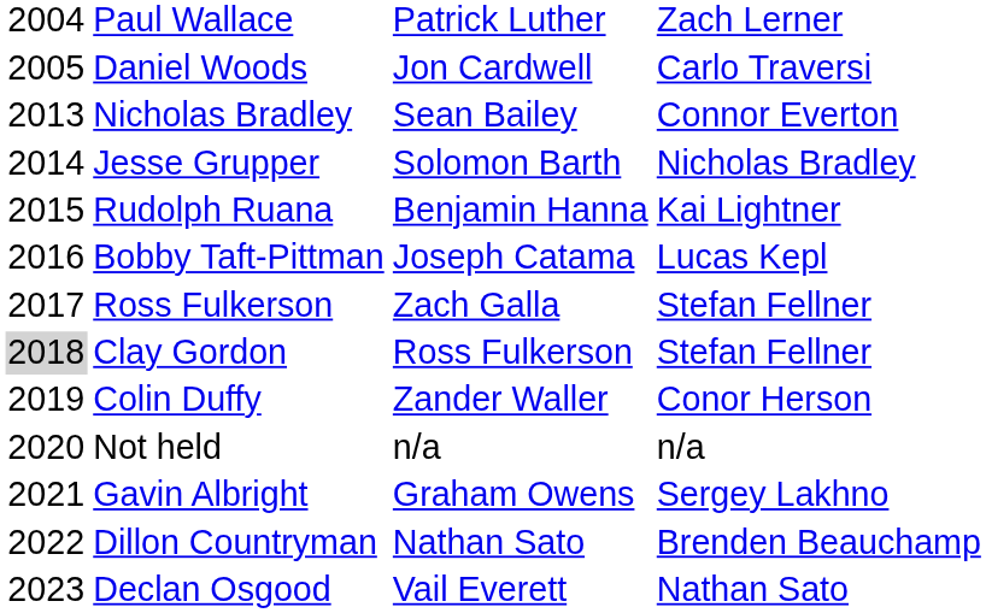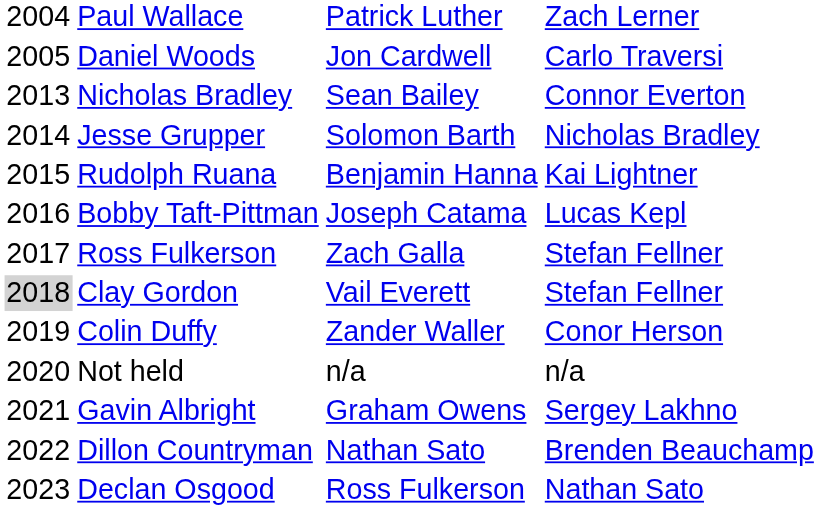Clay Gordon | column 3: Ross Fulkerson -> Vail Everett
Declan Osgood | column 3: Vail Everett -> Ross Fulkerson
